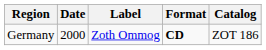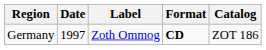Germany | Date: 2000 -> 1997
